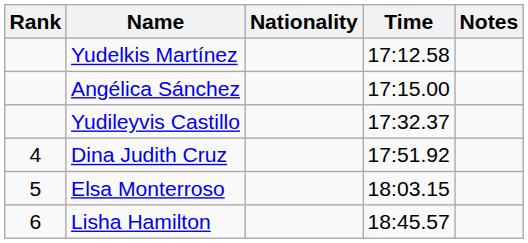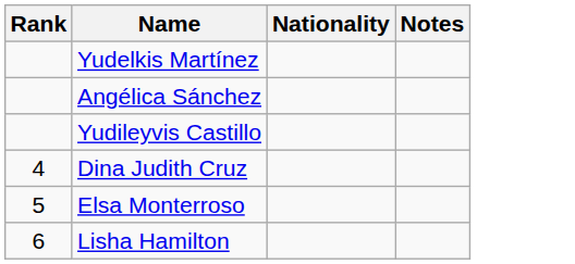- column: Time | 17:12.58 | 17:15.00 | 17:32.37 | 17:51.92 | 18:03.15 | 18:45.57
